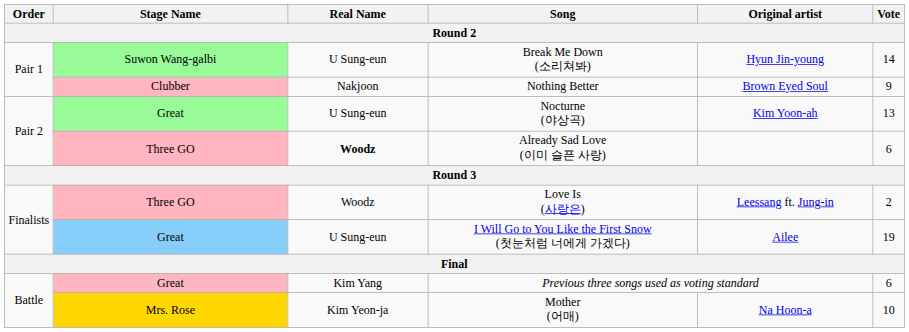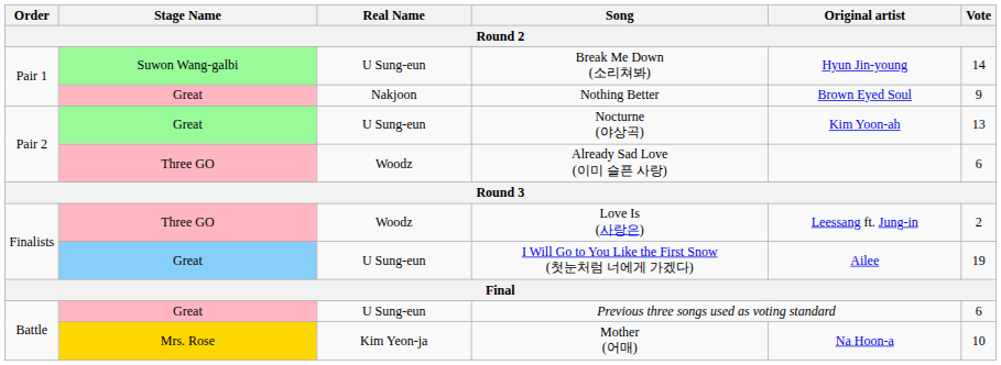Nothing Better | Stage Name: Clubber -> Great
Already Sad Love (이미 슬픈 사랑) | Real Name: bold -> normal
Previous three songs used as voting standard | Real Name: Kim Yang -> U Sung-eun
